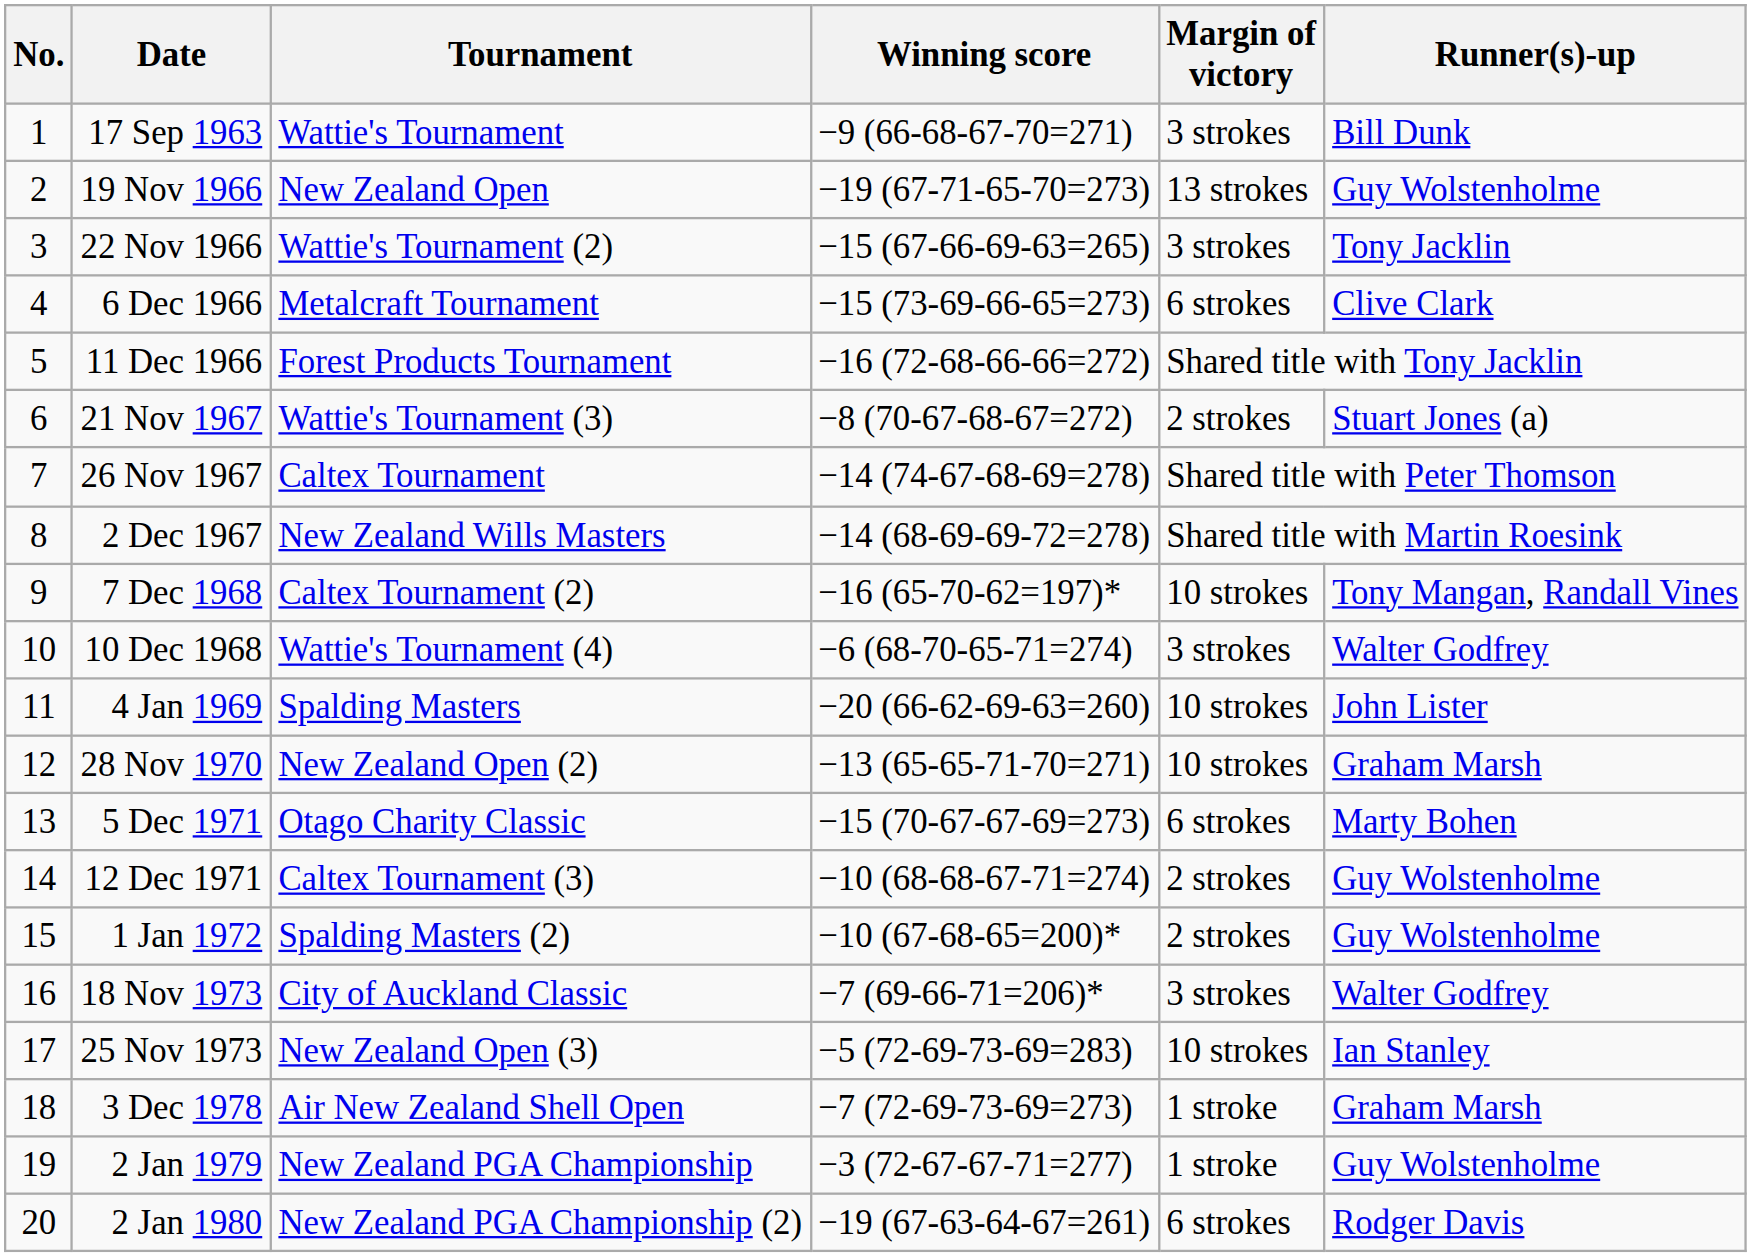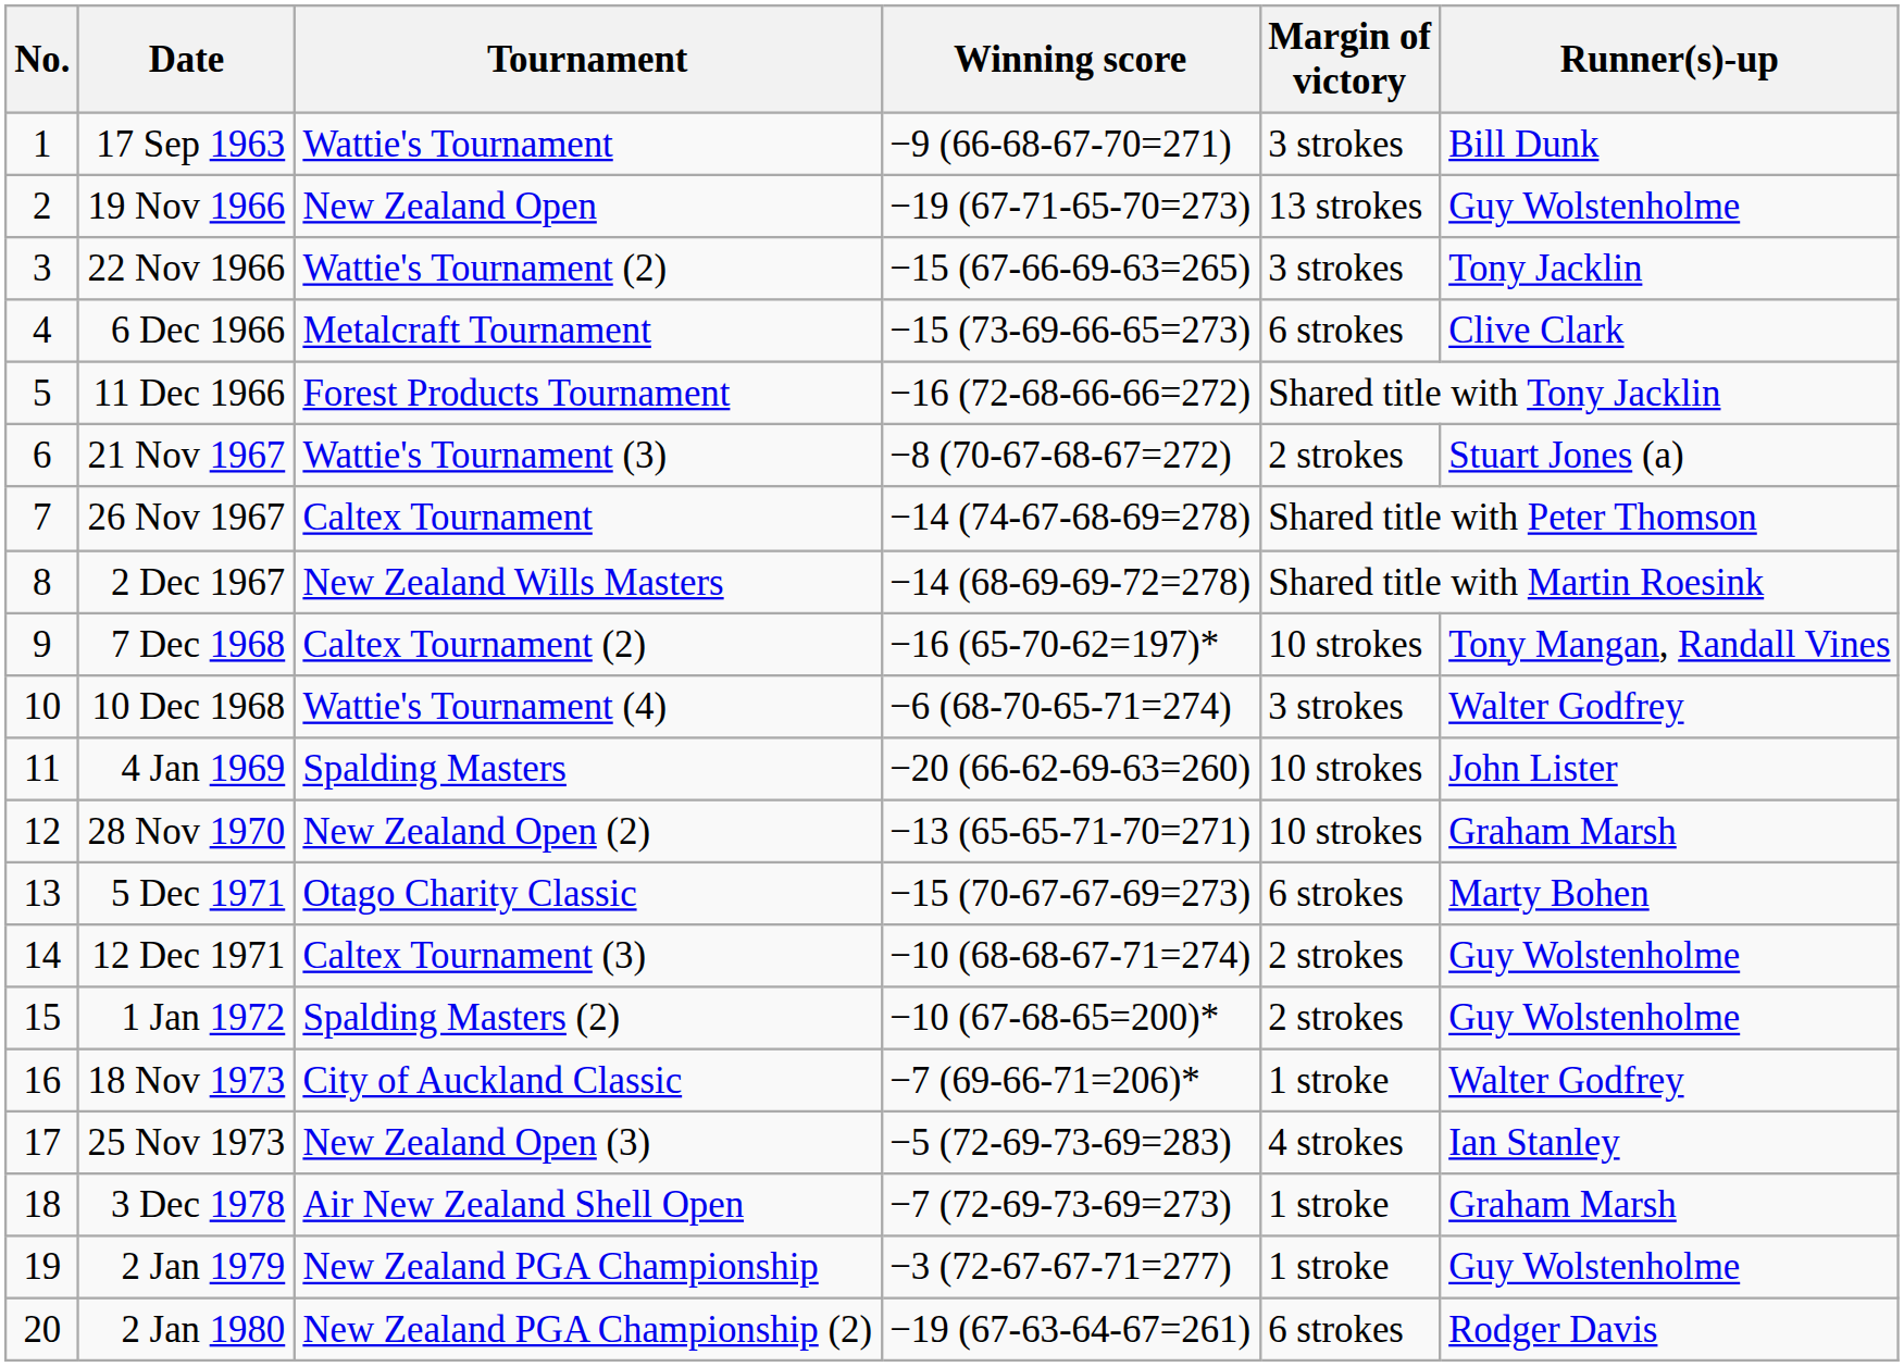18 Nov 1973 | Margin of victory: 3 strokes -> 1 stroke
25 Nov 1973 | Margin of victory: 10 strokes -> 4 strokes
